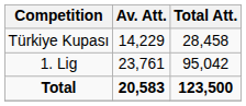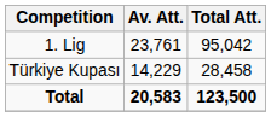rows swapped: 1. Lig <-> Türkiye Kupası
